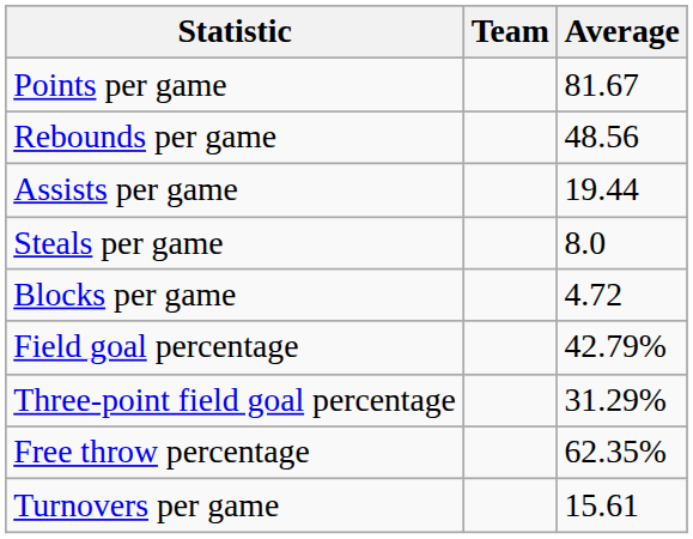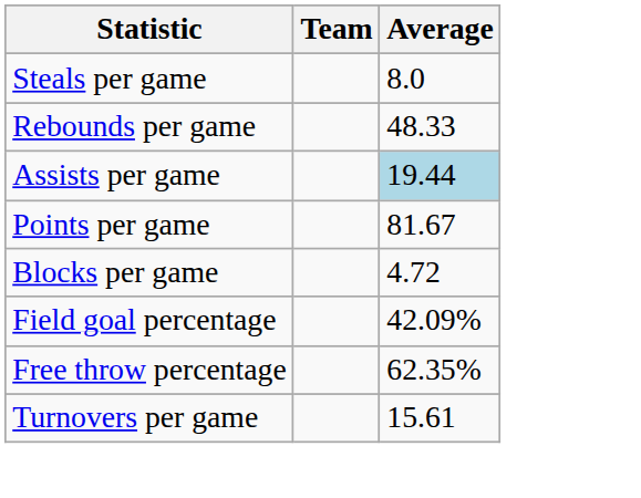rows swapped: Points per game <-> Steals per game
Rebounds per game | Average: 48.56 -> 48.33
Assists per game | Average: no background -> lightblue background
Field goal percentage | Average: 42.79% -> 42.09%
- row: Three-point field goal percentage | 31.29%
